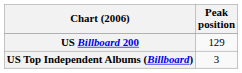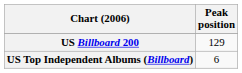US Top Independent Albums (Billboard) | Peak position: 3 -> 6
